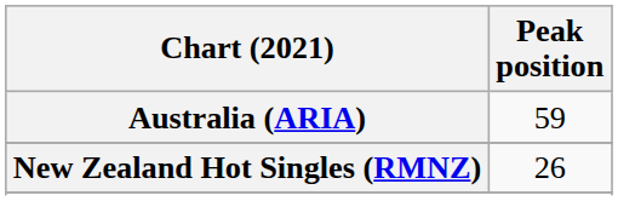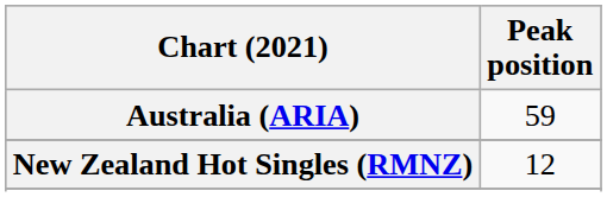New Zealand Hot Singles (RMNZ) | Peak position: 26 -> 12
